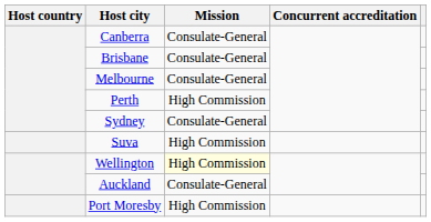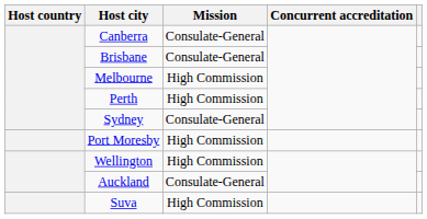Melbourne | Mission: Consulate-General -> High Commission
rows swapped: Suva <-> Port Moresby
Wellington | Mission: lightyellow background -> no background
